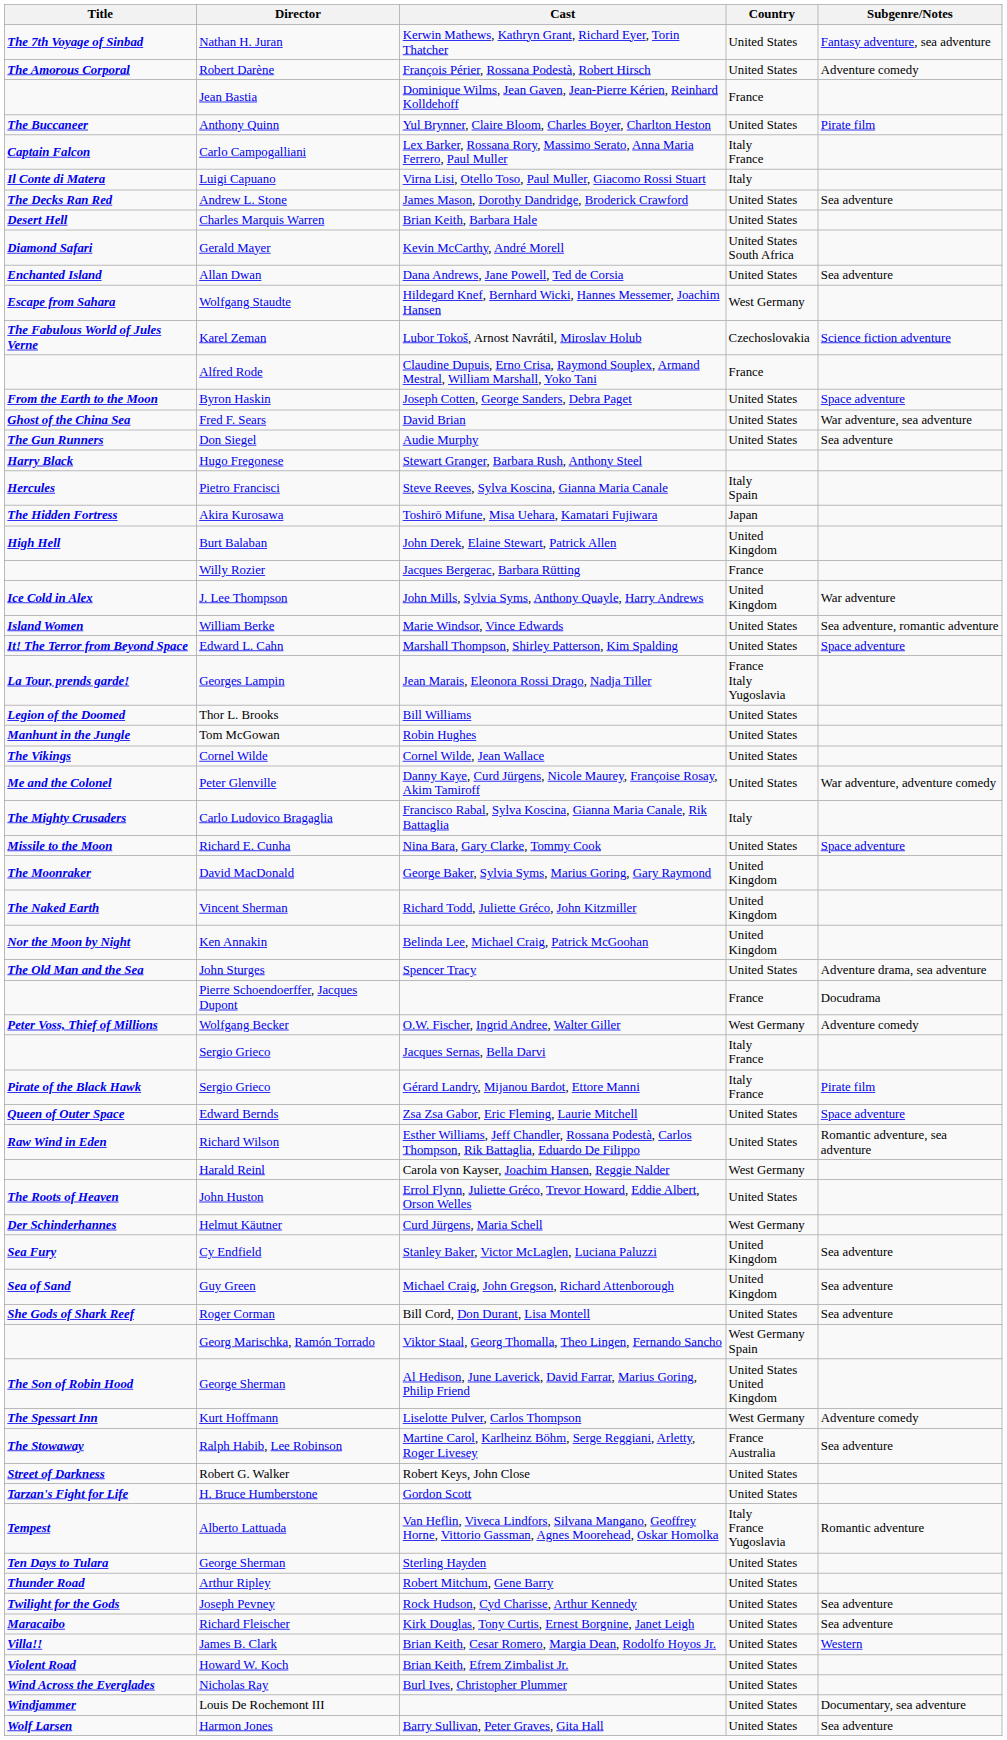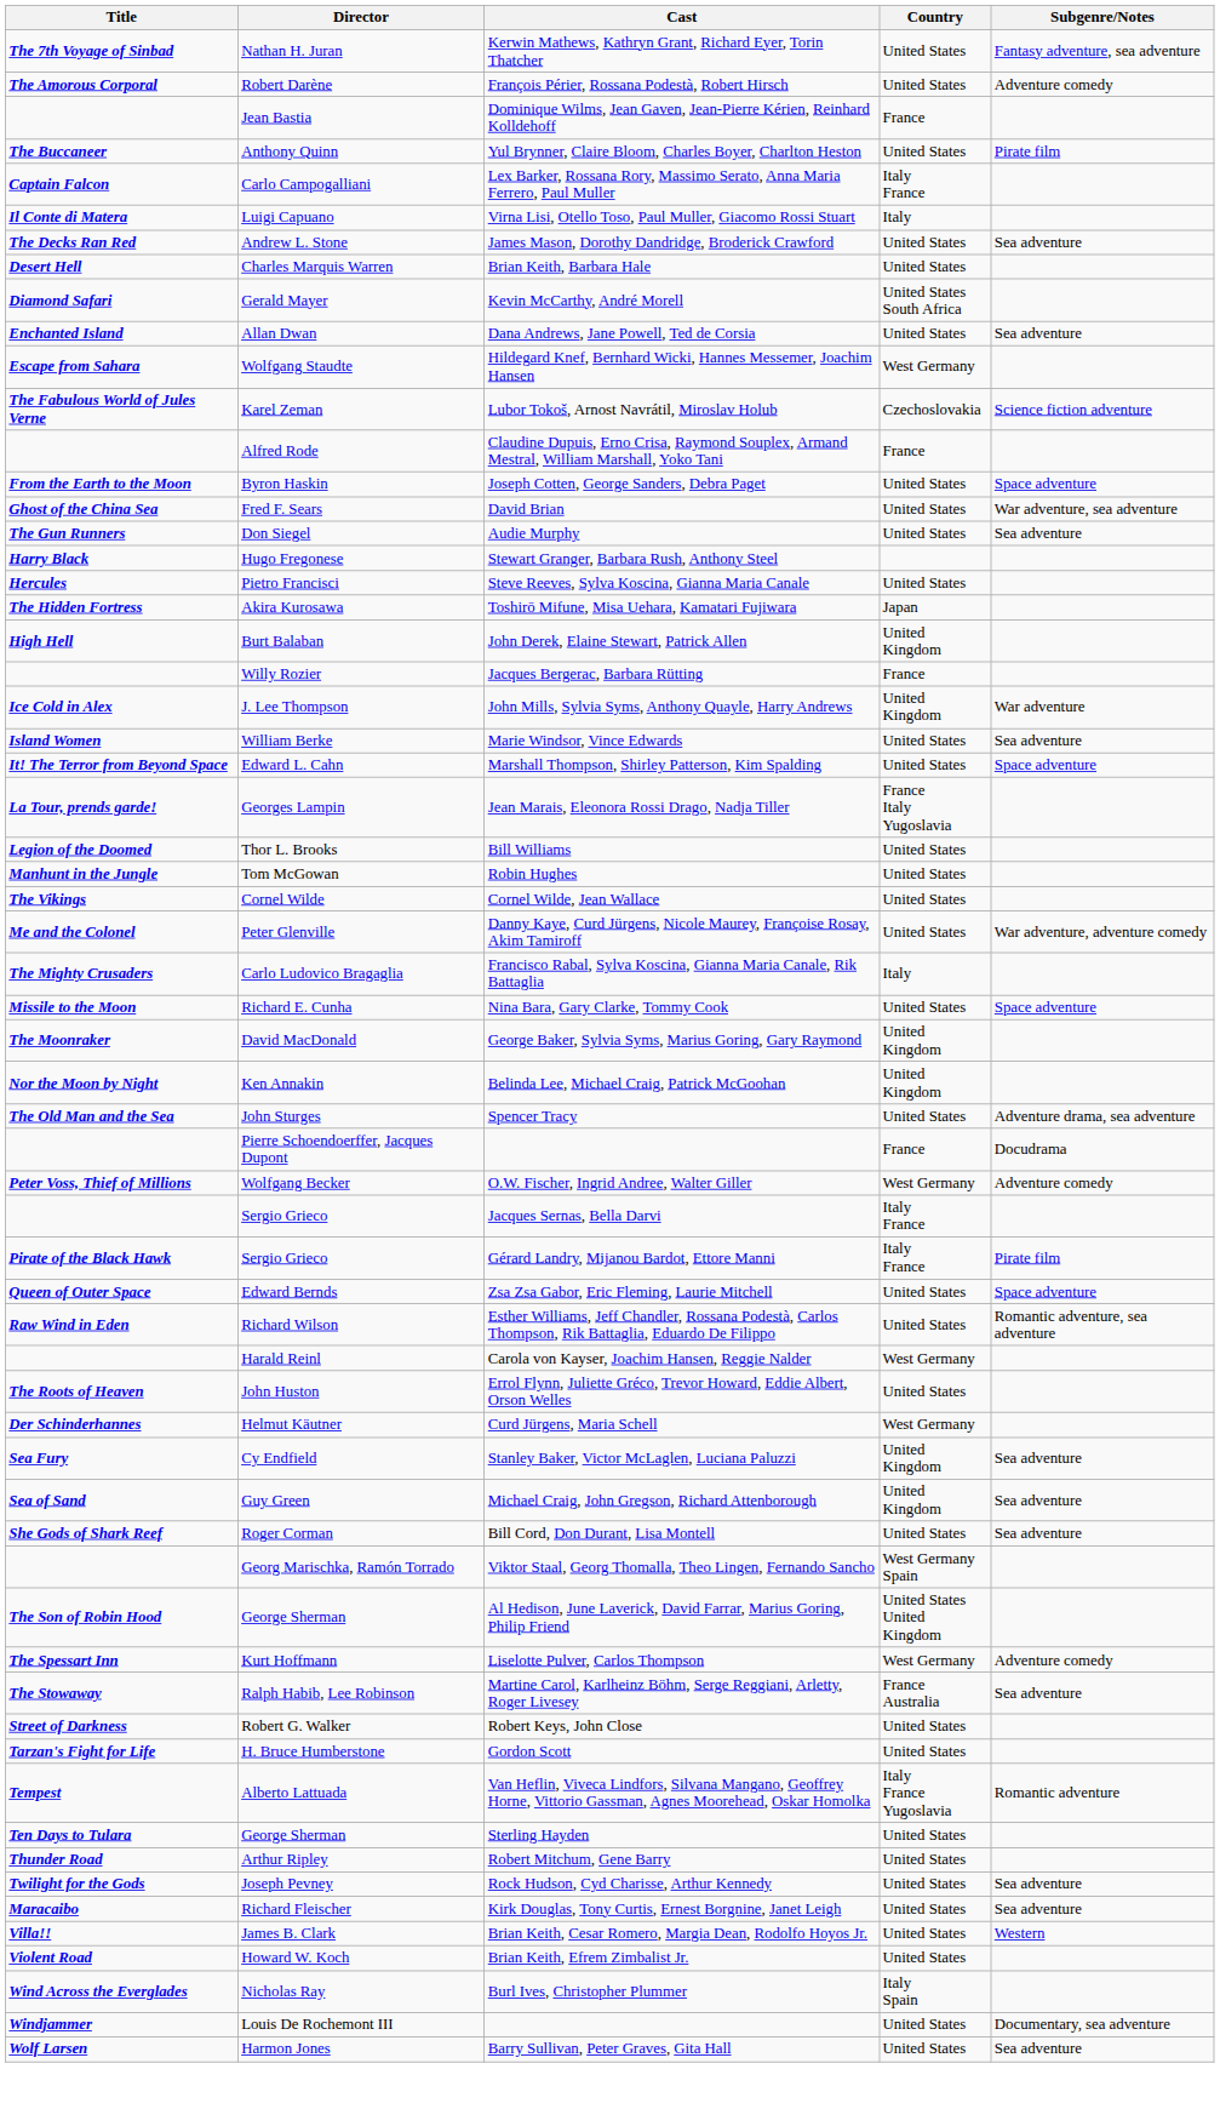Steve Reeves, Sylva Koscina, Gianna Maria Canale | Country: Italy Spain -> United States
Marie Windsor, Vince Edwards | Subgenre/Notes: Sea adventure, romantic adventure -> Sea adventure
- row: The Naked Earth | Vincent Sherman | Richard Todd, Juliette Gréco, John Kitzmiller | United Kingdom
Burl Ives, Christopher Plummer | Country: United States -> Italy Spain
